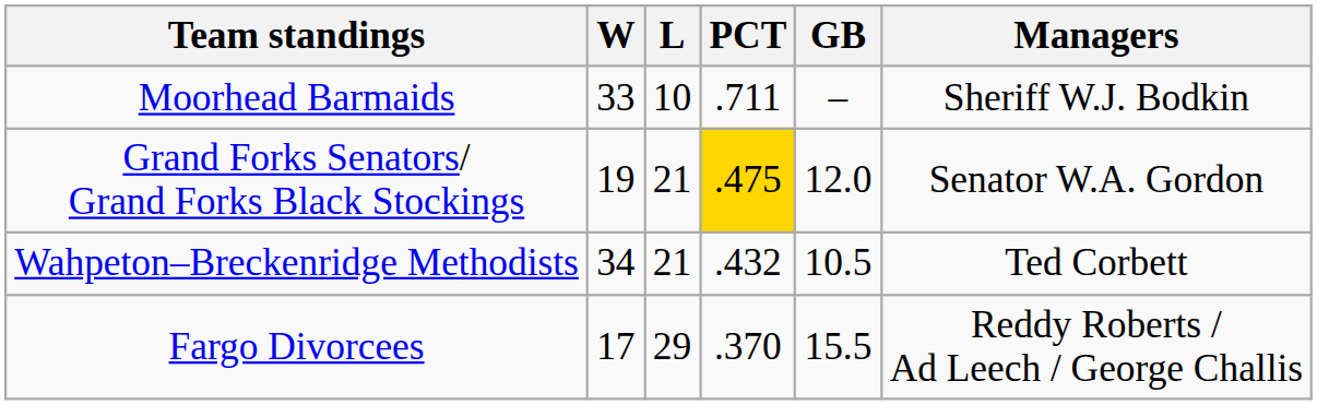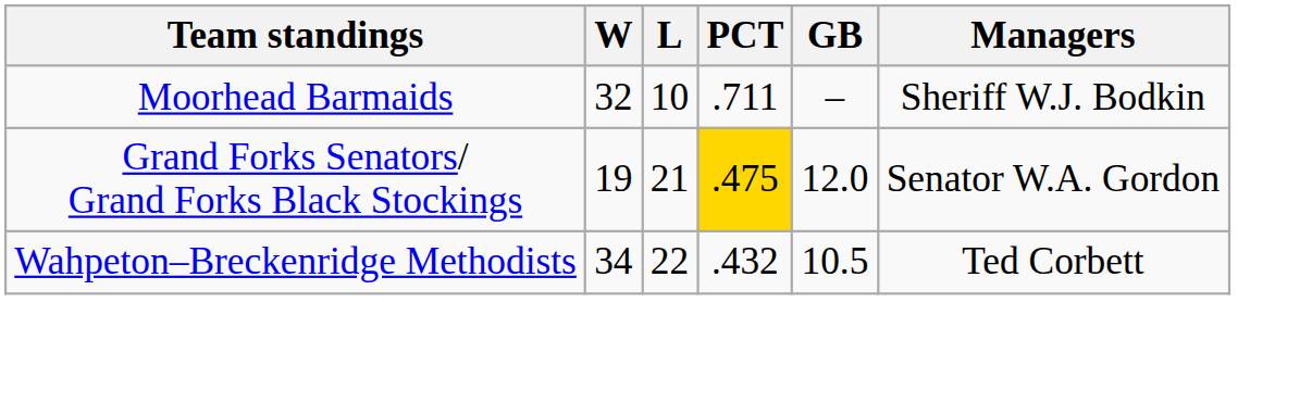Moorhead Barmaids | W: 33 -> 32
Wahpeton–Breckenridge Methodists | L: 21 -> 22
- row: Fargo Divorcees | 17 | 29 | .370 | 15.5 | Reddy Roberts / Ad Leech / George Challis
